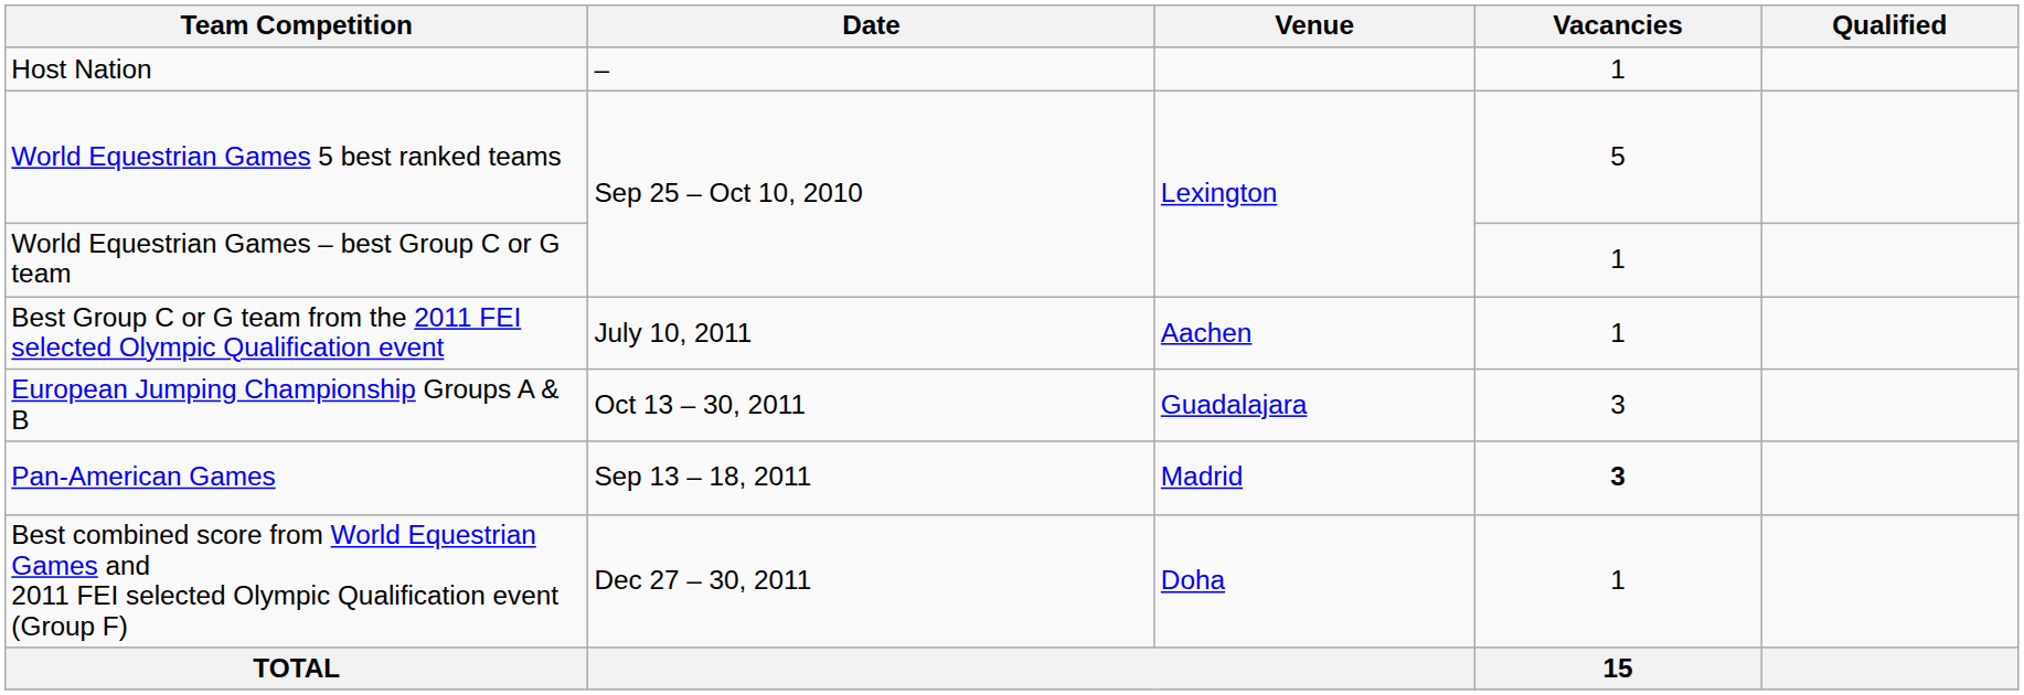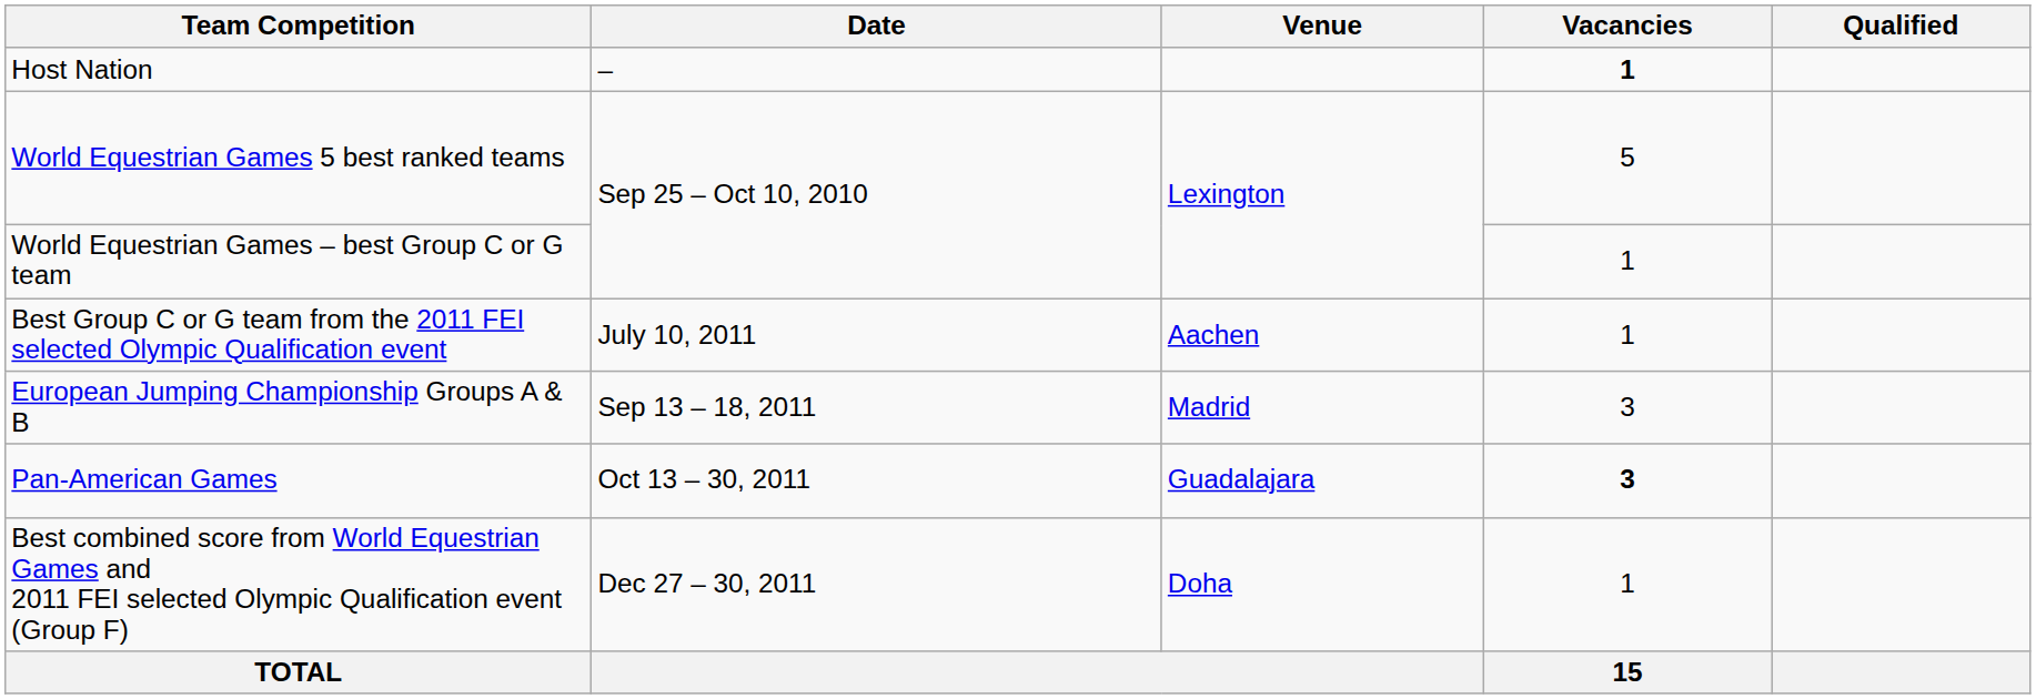Host Nation | Vacancies: normal -> bold
European Jumping Championship Groups A & B | Date: Oct 13 – 30, 2011 -> Sep 13 – 18, 2011
European Jumping Championship Groups A & B | Venue: Guadalajara -> Madrid
Pan-American Games | Date: Sep 13 – 18, 2011 -> Oct 13 – 30, 2011
Pan-American Games | Venue: Madrid -> Guadalajara
